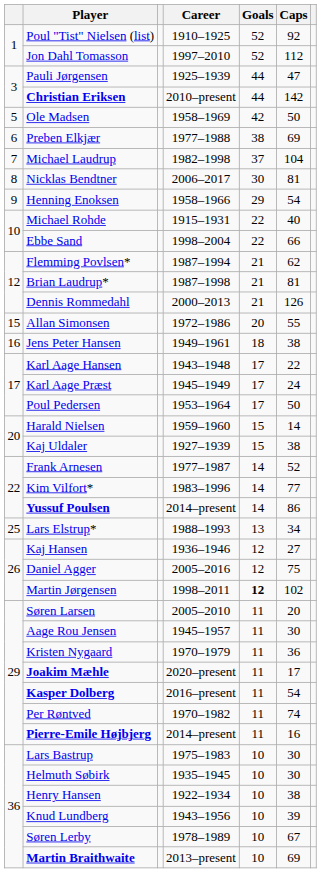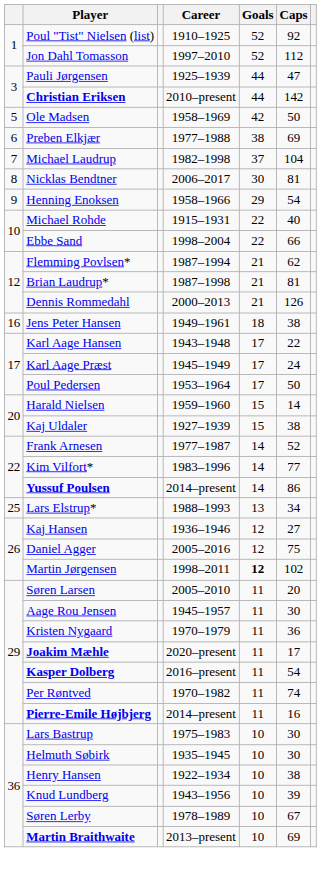- row: 15 | Allan Simonsen | 1972–1986 | 20 | 55
